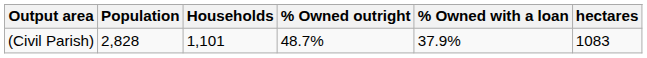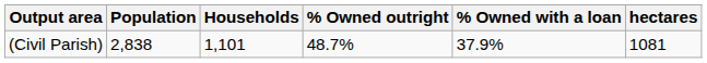(Civil Parish) | Population: 2,828 -> 2,838
(Civil Parish) | hectares: 1083 -> 1081
